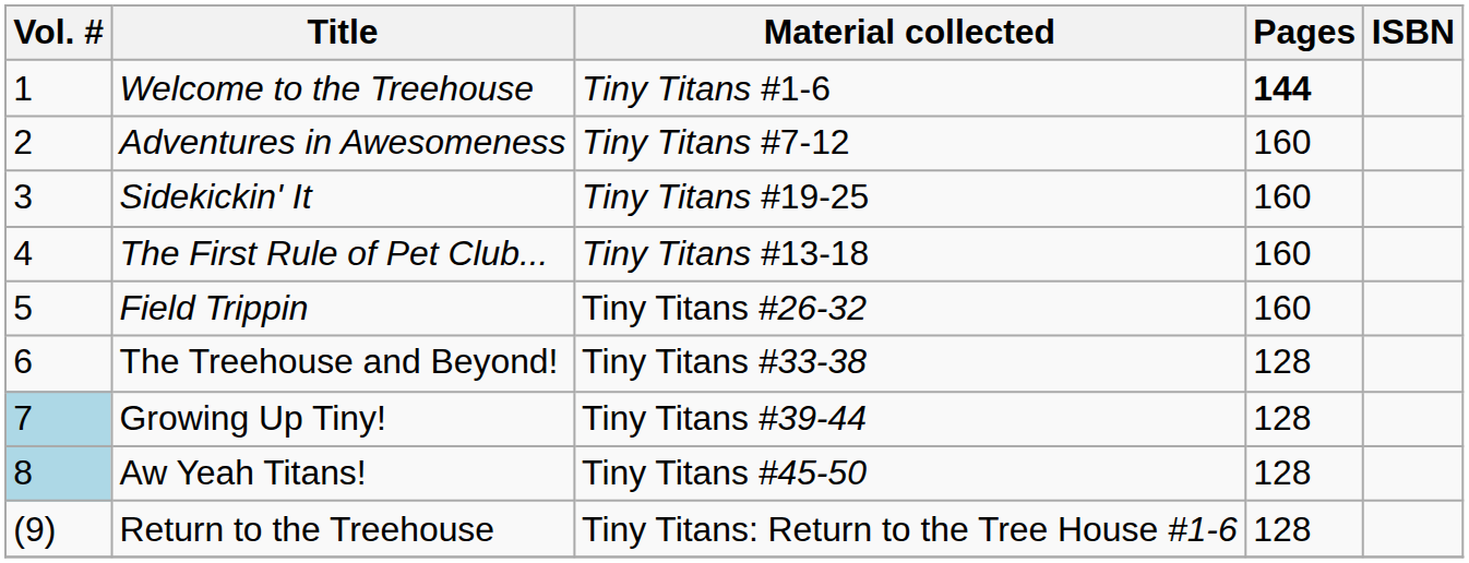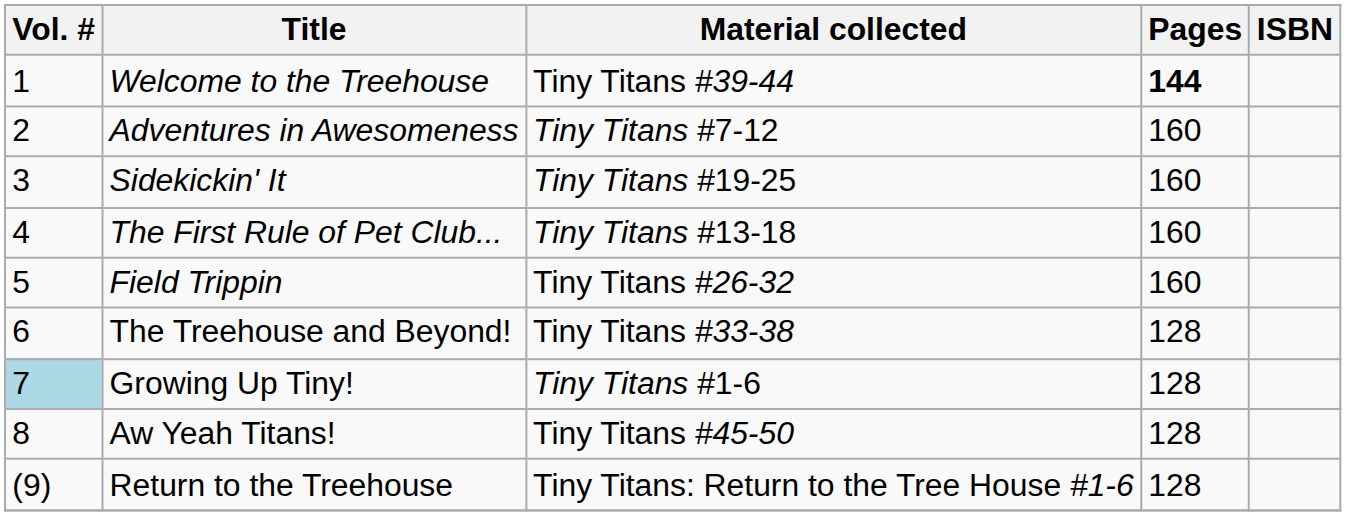Welcome to the Treehouse | Material collected: Tiny Titans #1-6 -> Tiny Titans #39-44
Growing Up Tiny! | Material collected: Tiny Titans #39-44 -> Tiny Titans #1-6
Aw Yeah Titans! | Vol. #: lightblue background -> no background
